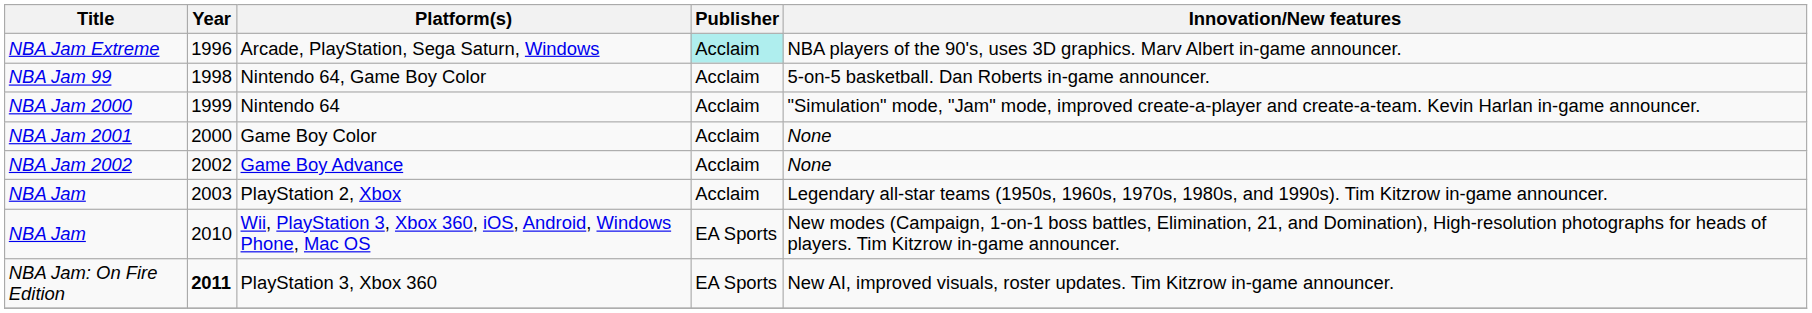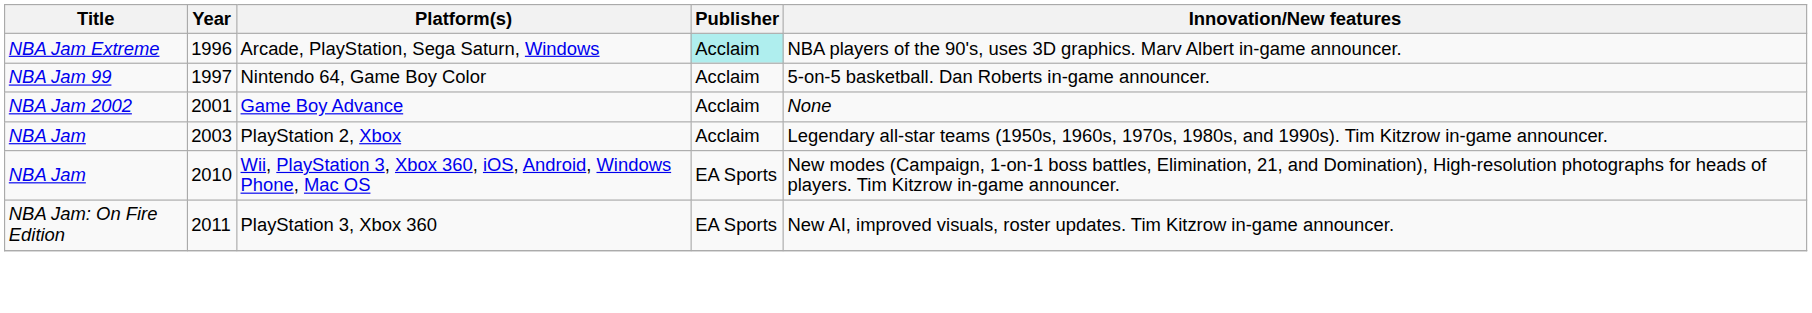Nintendo 64, Game Boy Color | Year: 1998 -> 1997
- row: NBA Jam 2000 | 1999 | Nintendo 64 | Acclaim | "Simulation" mode, "Jam" mode, improved create-a-player and create-a-team. Kevin Harlan in-game announcer.
- row: NBA Jam 2001 | 2000 | Game Boy Color | Acclaim | None
Game Boy Advance | Year: 2002 -> 2001
PlayStation 3, Xbox 360 | Year: bold -> normal
